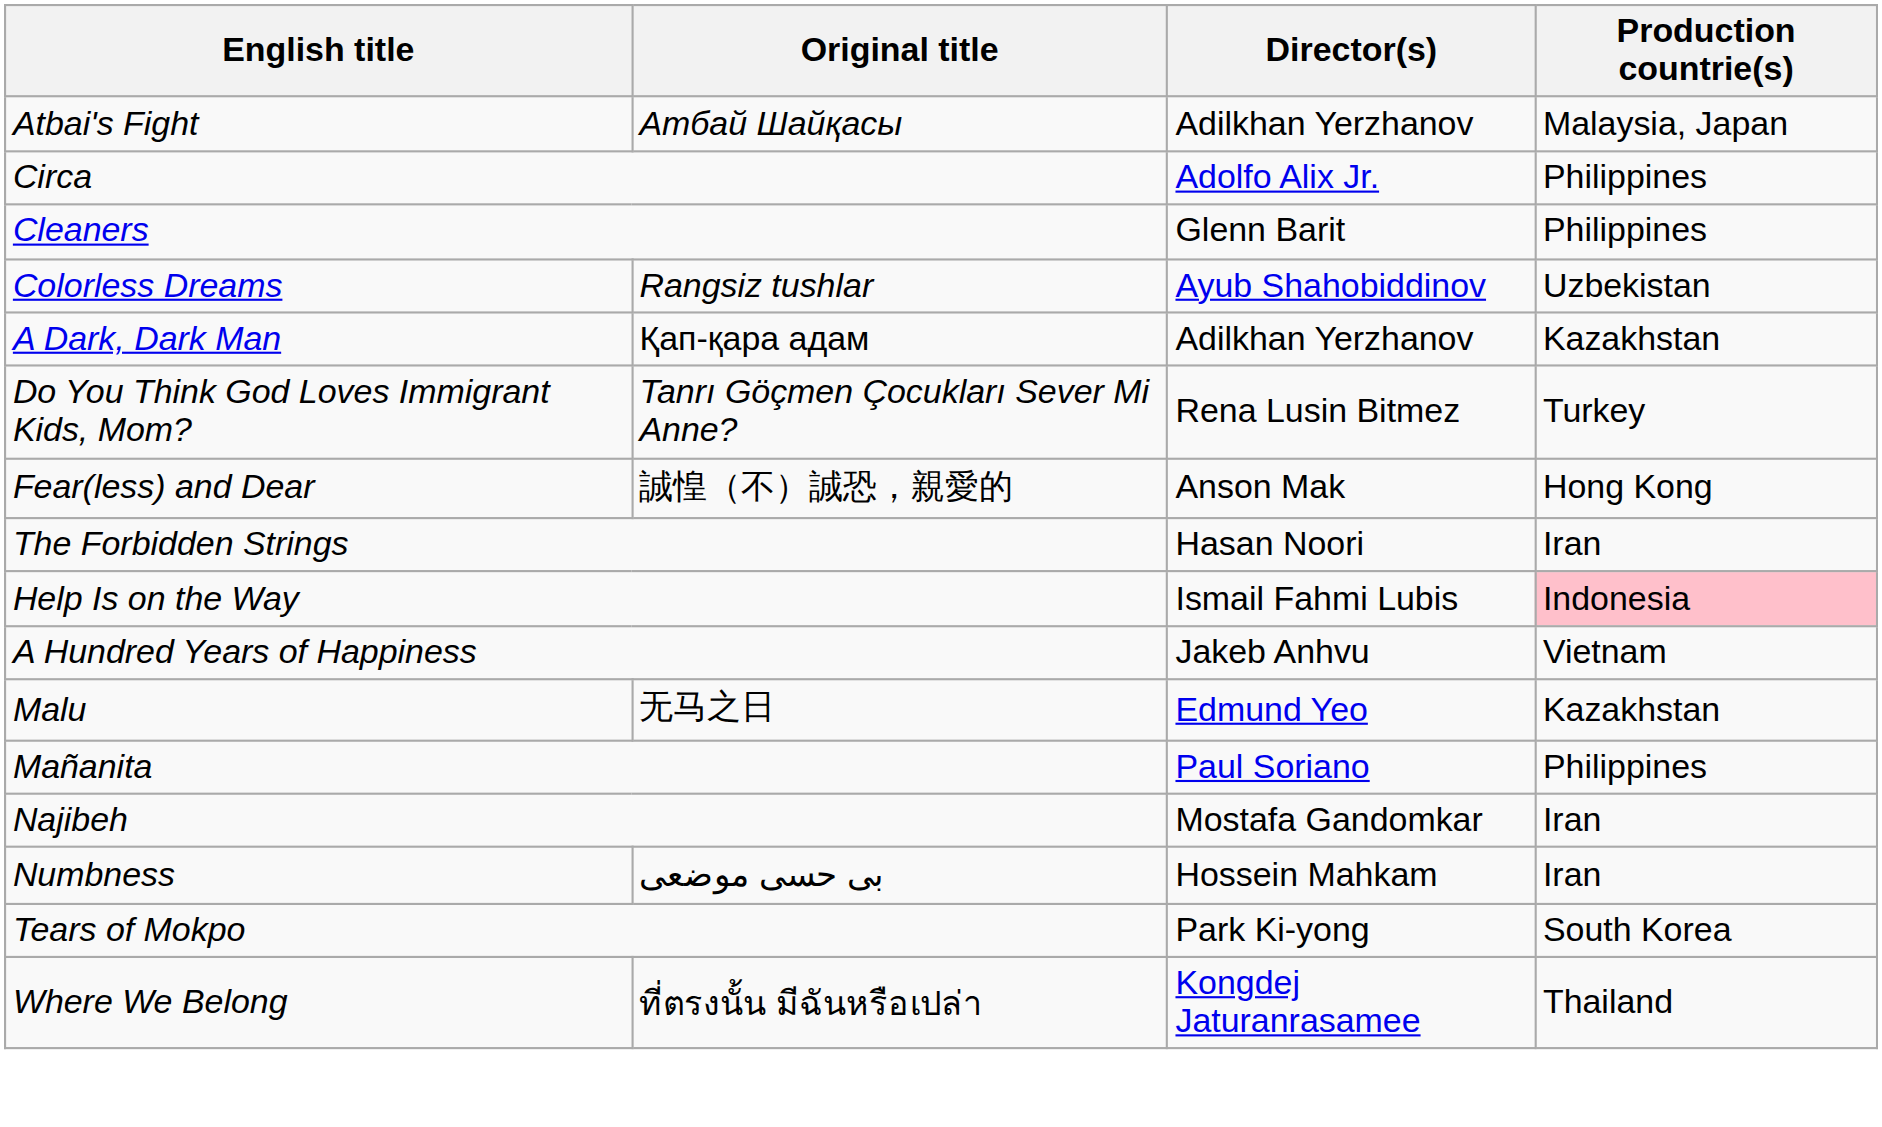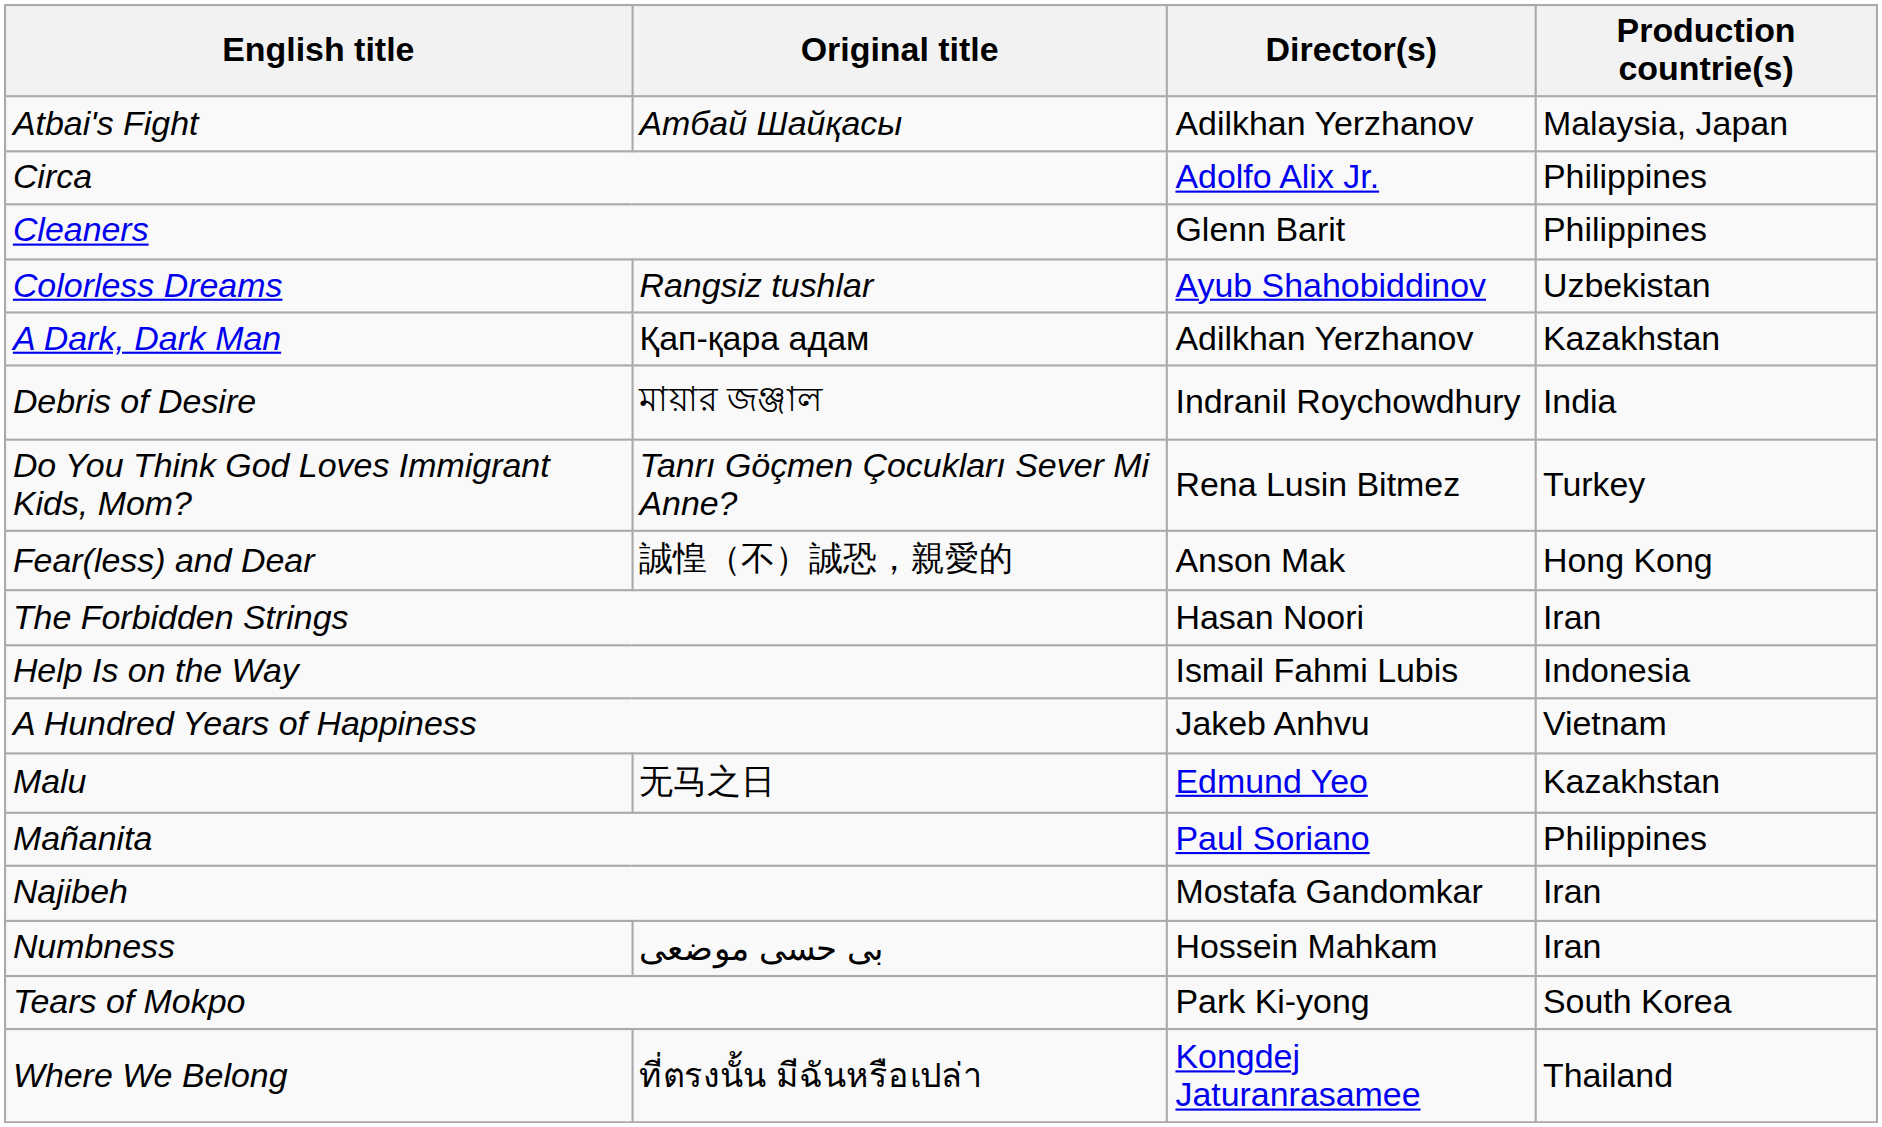+ row: Debris of Desire | মায়ার জঞ্জাল | Indranil Roychowdhury | India
Help Is on the Way | Production countrie(s): pink background -> no background
